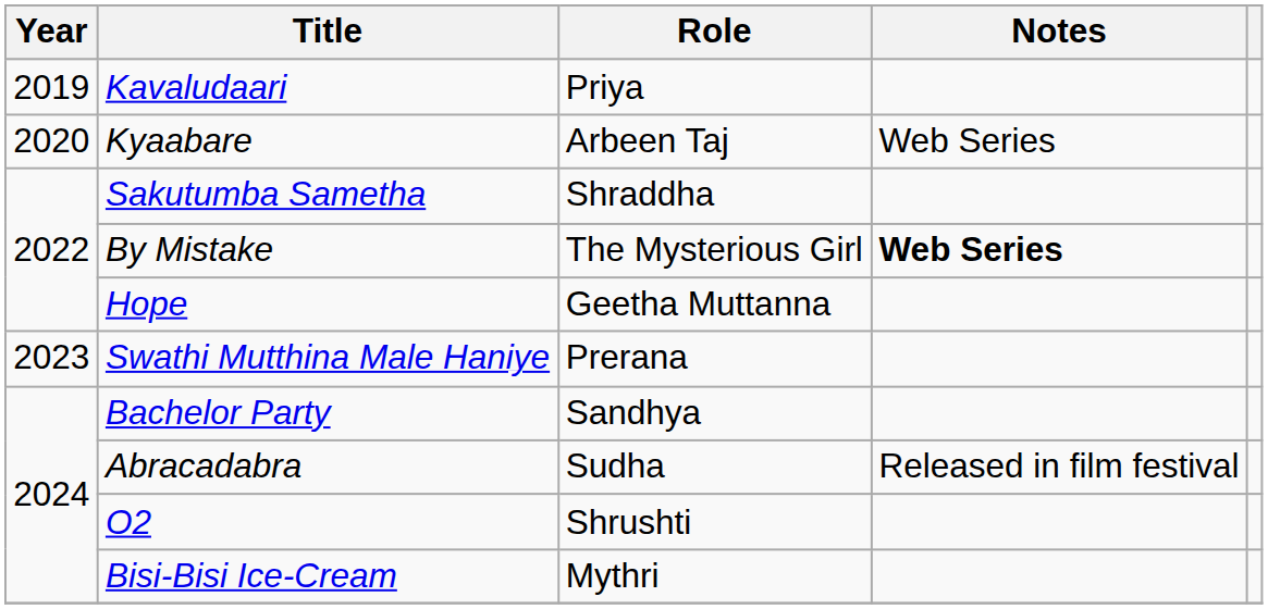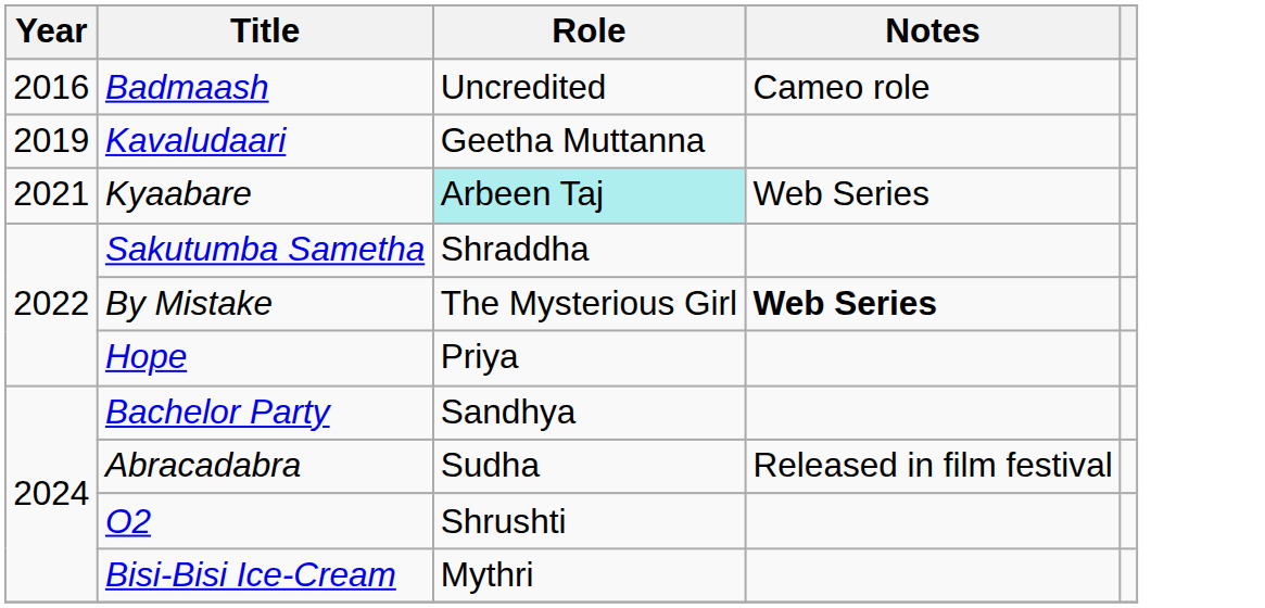+ row: 2016 | Badmaash | Uncredited | Cameo role
Kavaludaari | Role: Priya -> Geetha Muttanna
Kyaabare | Year: 2020 -> 2021
Kyaabare | Role: no background -> paleturquoise background
Hope | Role: Geetha Muttanna -> Priya
- row: 2023 | Swathi Mutthina Male Haniye | Prerana
